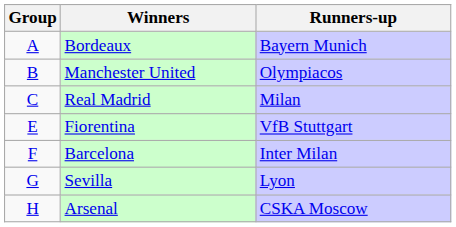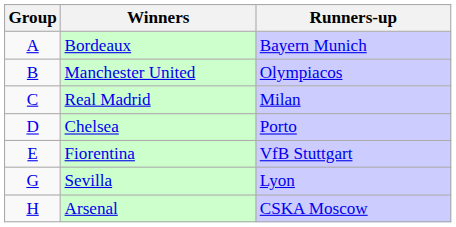+ row: D | Chelsea | Porto
- row: F | Barcelona | Inter Milan
